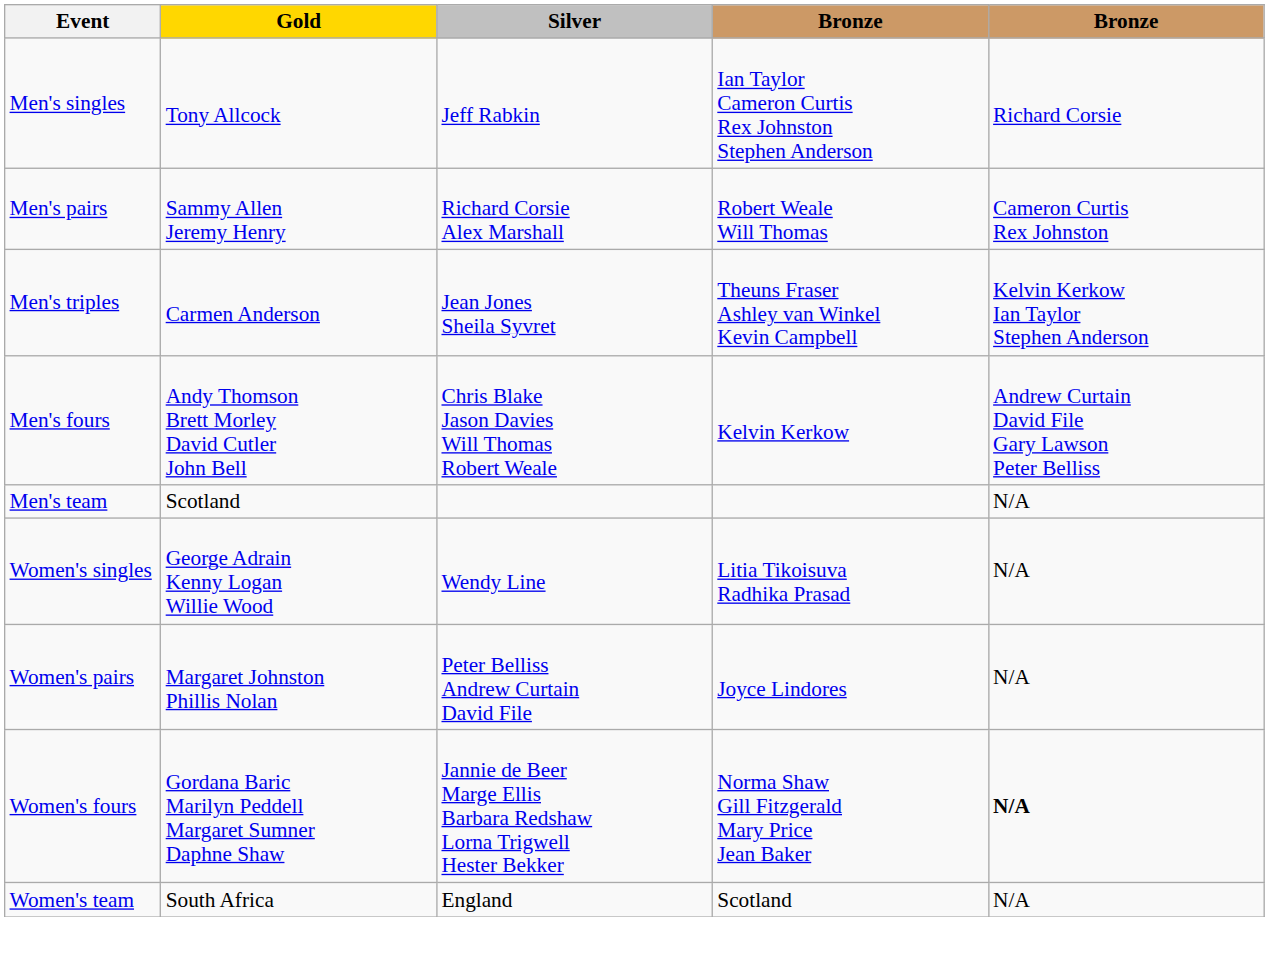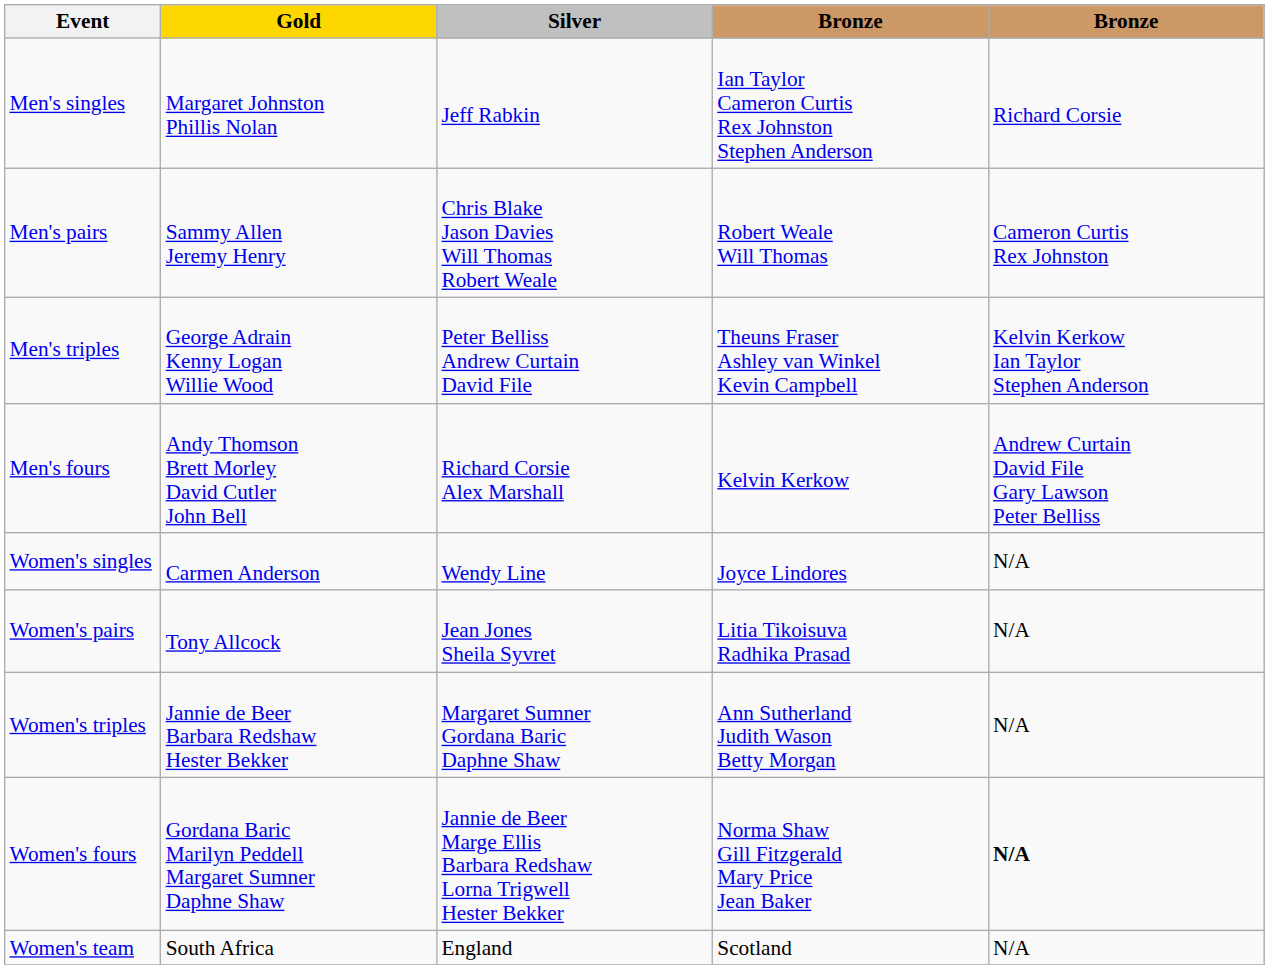Men's singles | Gold: Tony Allcock -> Margaret Johnston Phillis Nolan
Men's pairs | Silver: Richard Corsie Alex Marshall -> Chris Blake Jason Davies Will Thomas Robert Weale
Men's triples | Gold: Carmen Anderson -> George Adrain Kenny Logan Willie Wood
Men's triples | Silver: Jean Jones Sheila Syvret -> Peter Belliss Andrew Curtain David File
Men's fours | Silver: Chris Blake Jason Davies Will Thomas Robert Weale -> Richard Corsie Alex Marshall
- row: Men's team | Scotland | N/A
Women's singles | Gold: George Adrain Kenny Logan Willie Wood -> Carmen Anderson
Women's singles | column 4: Litia Tikoisuva Radhika Prasad -> Joyce Lindores
Women's pairs | Gold: Margaret Johnston Phillis Nolan -> Tony Allcock
Women's pairs | Silver: Peter Belliss Andrew Curtain David File -> Jean Jones Sheila Syvret
Women's pairs | column 4: Joyce Lindores -> Litia Tikoisuva Radhika Prasad
+ row: Women's triples | Jannie de Beer Barbara Redshaw Hester Bekker | Margaret Sumner Gordana Baric Daphne Shaw | Ann Sutherland Judith Wason Betty Morgan | N/A
